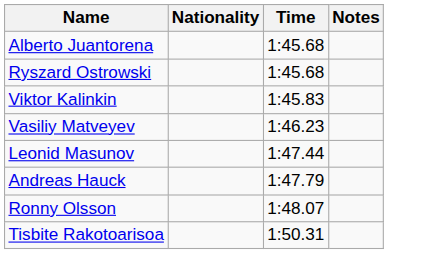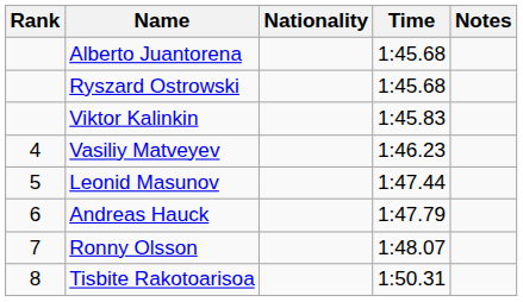+ column: Rank | 4 | 5 | 6 | 7 | 8
